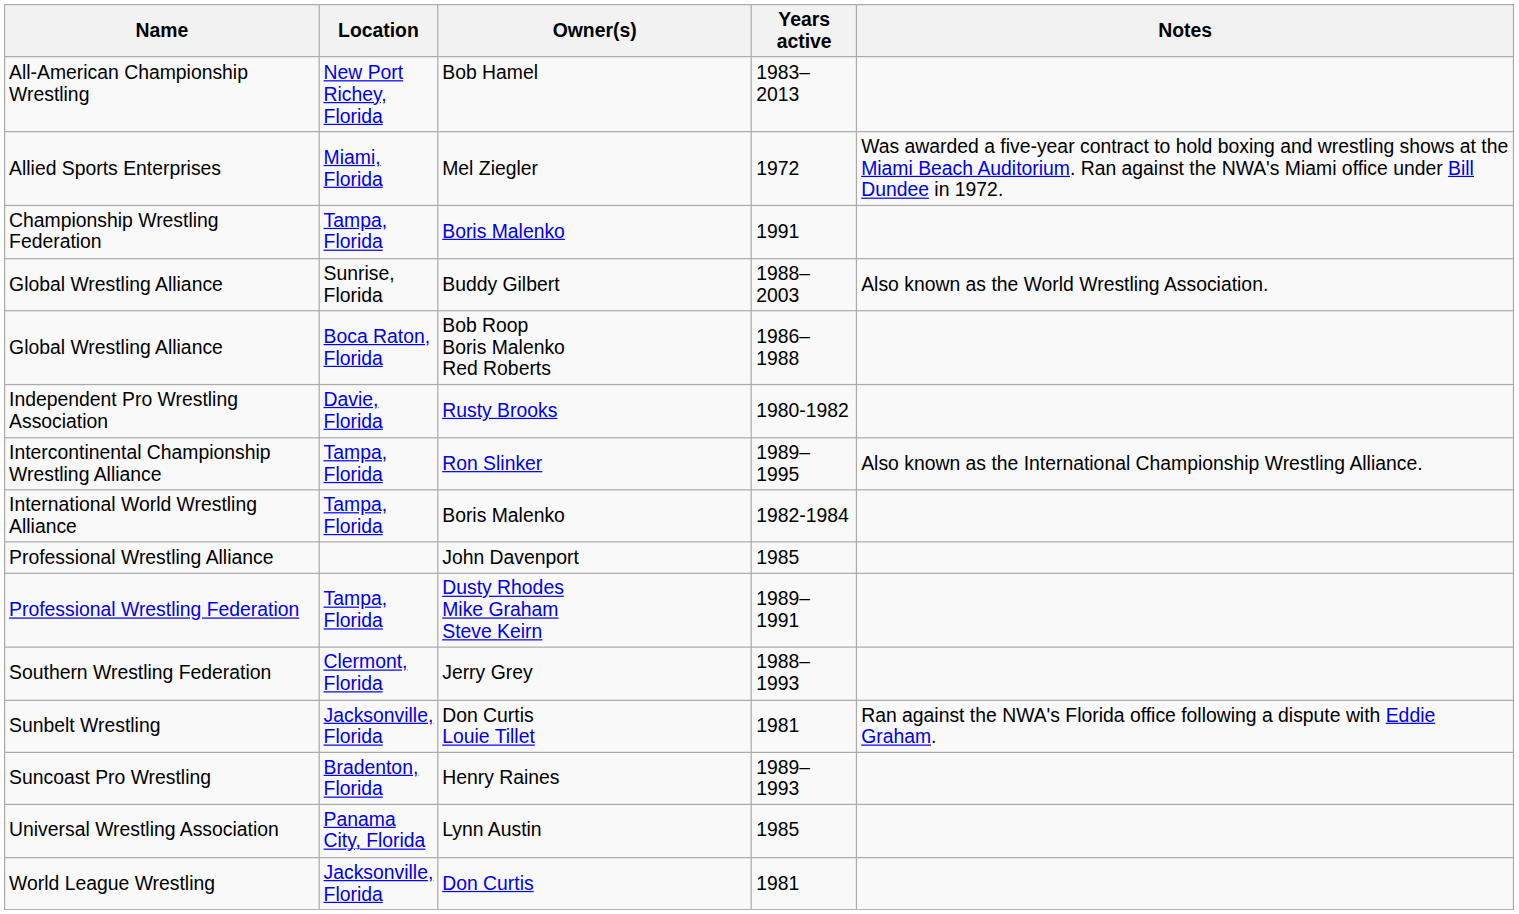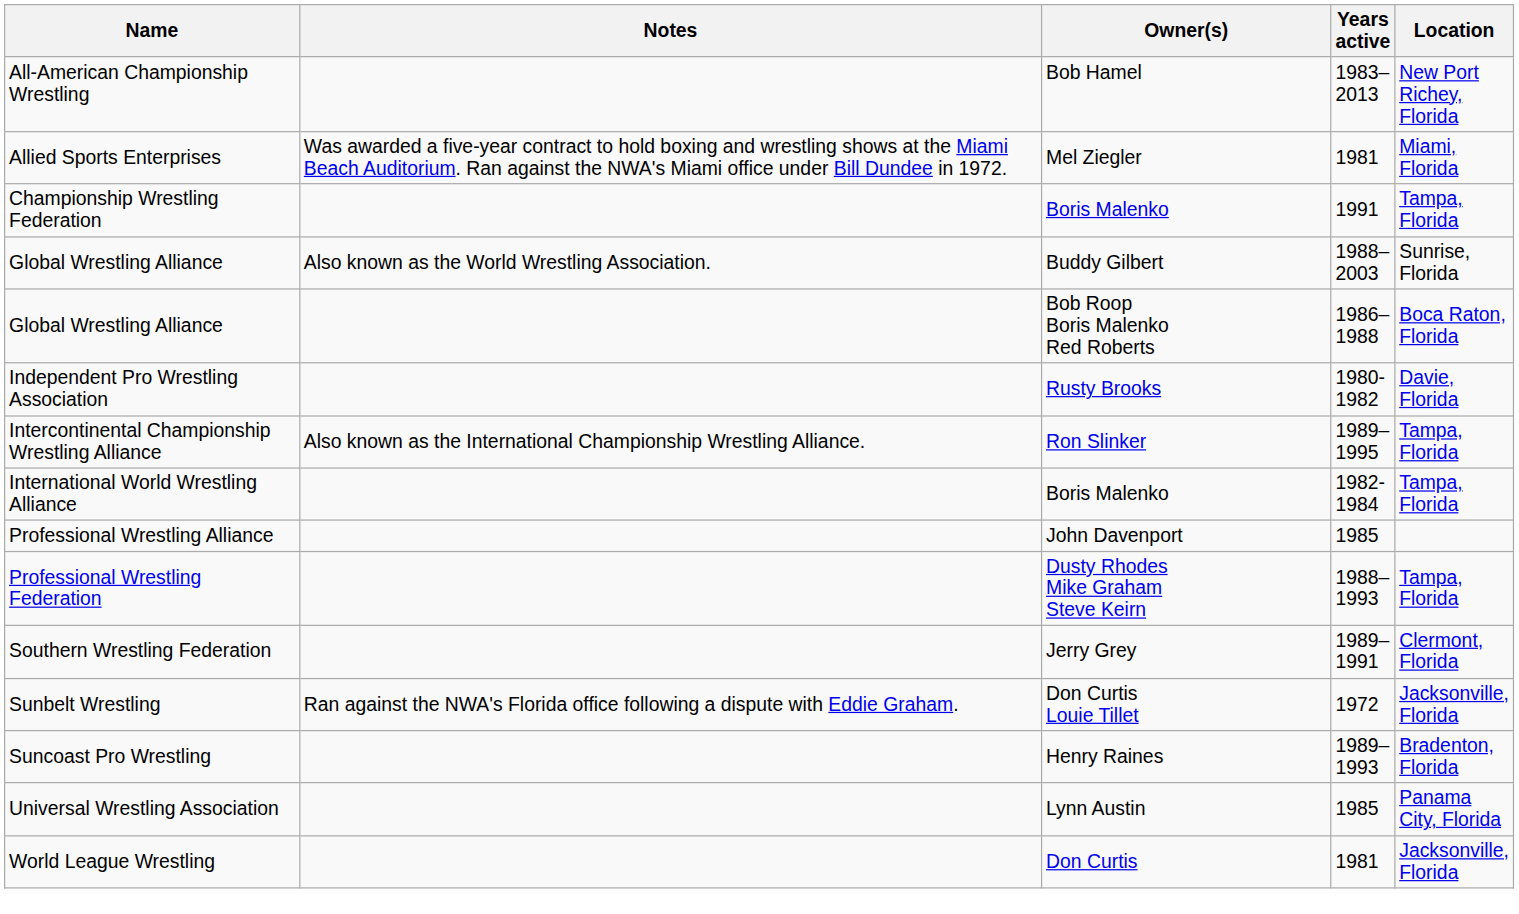columns swapped: Location <-> Notes
Allied Sports Enterprises | Years active: 1972 -> 1981
Professional Wrestling Federation | Years active: 1989–1991 -> 1988–1993
Southern Wrestling Federation | Years active: 1988–1993 -> 1989–1991
Sunbelt Wrestling | Years active: 1981 -> 1972
